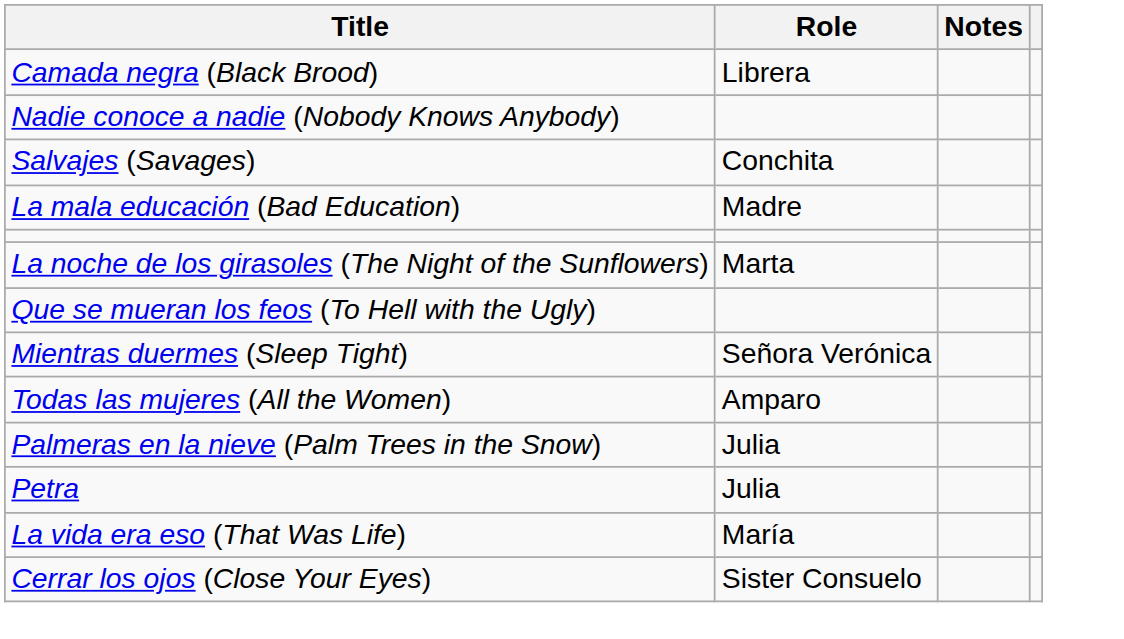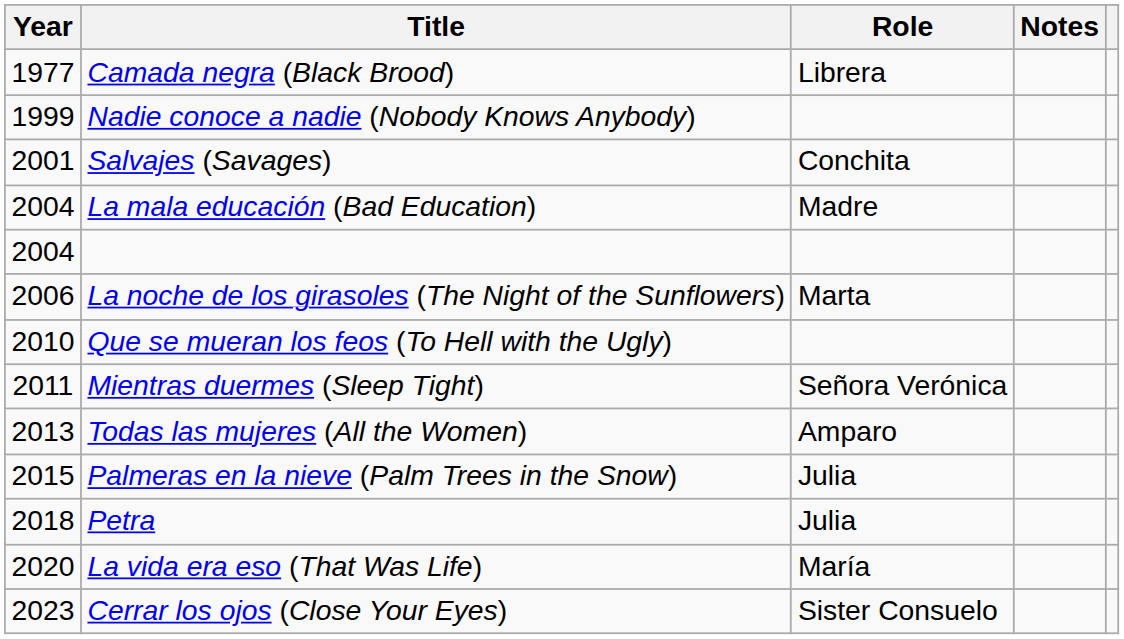+ column: Year | 1977 | 1999 | 2001 | 2004 | 2004 | 2006 | 2010 | 2011 | 2013 | 2015 | 2018 | 2020 | 2023
